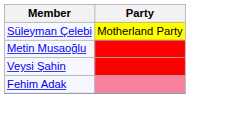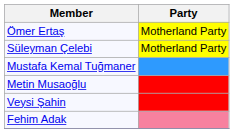+ row: Ömer Ertaş | Motherland Party
+ row: Mustafa Kemal Tuğmaner
